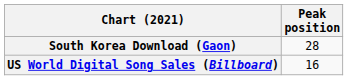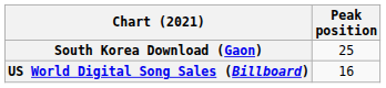South Korea Download (Gaon) | Peak position: 28 -> 25
